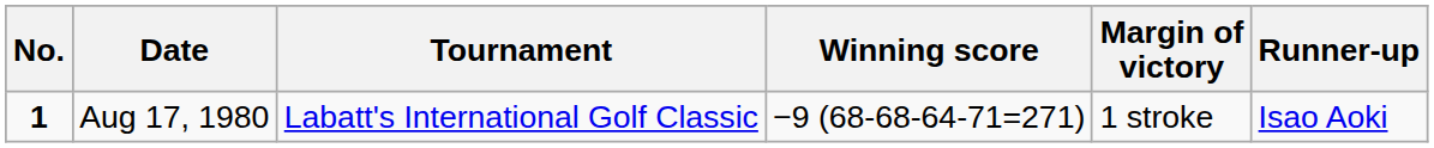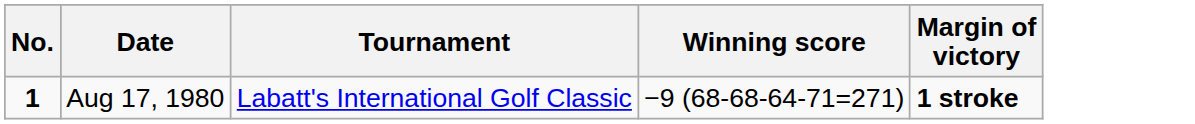- column: Runner-up | Isao Aoki
Aug 17, 1980 | Margin of victory: normal -> bold
